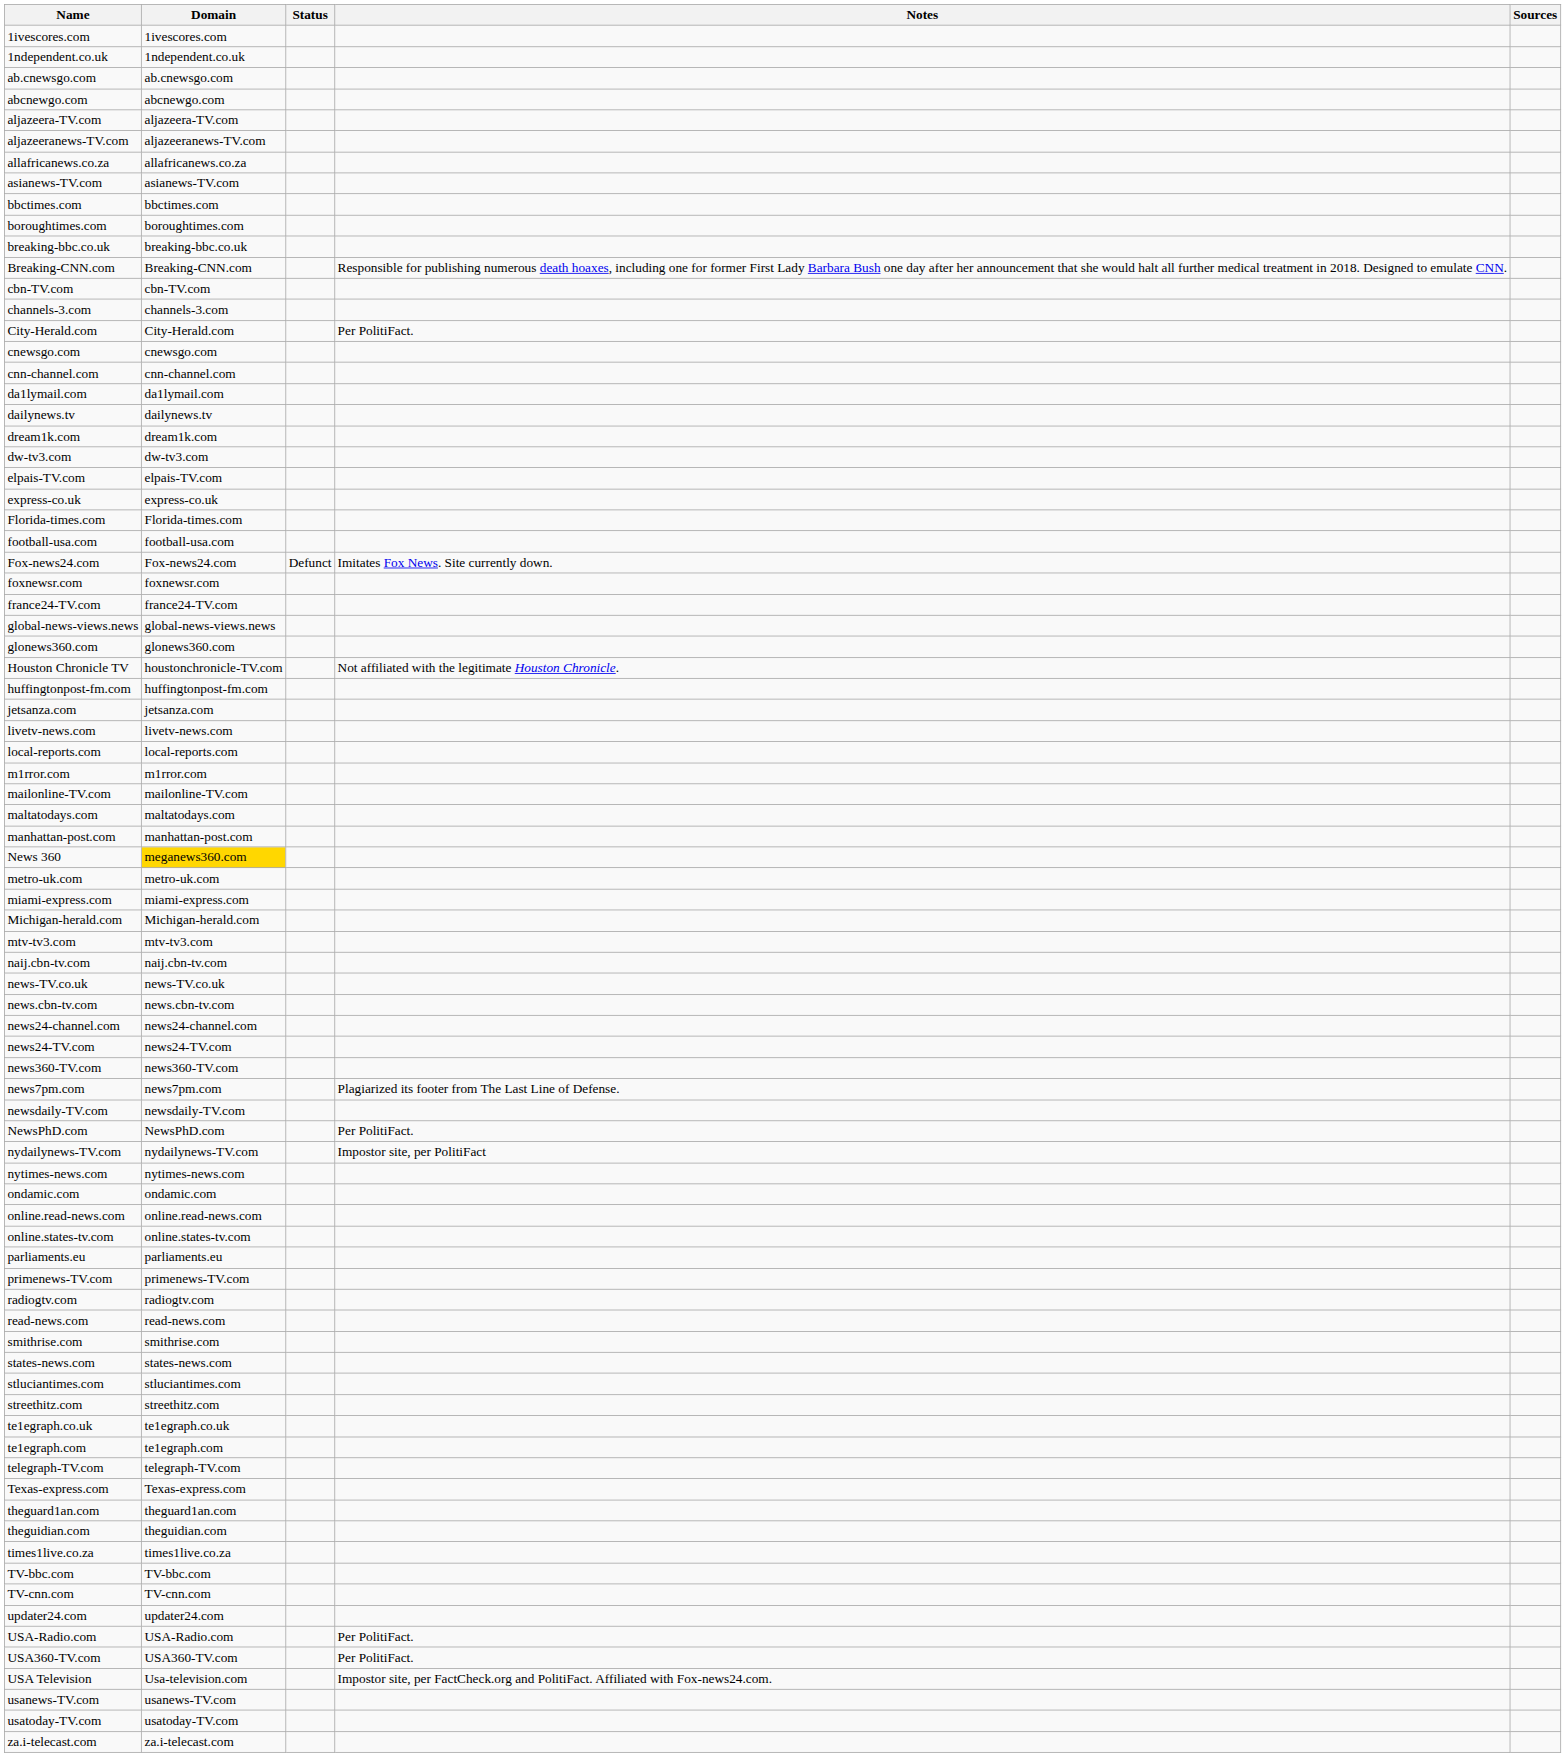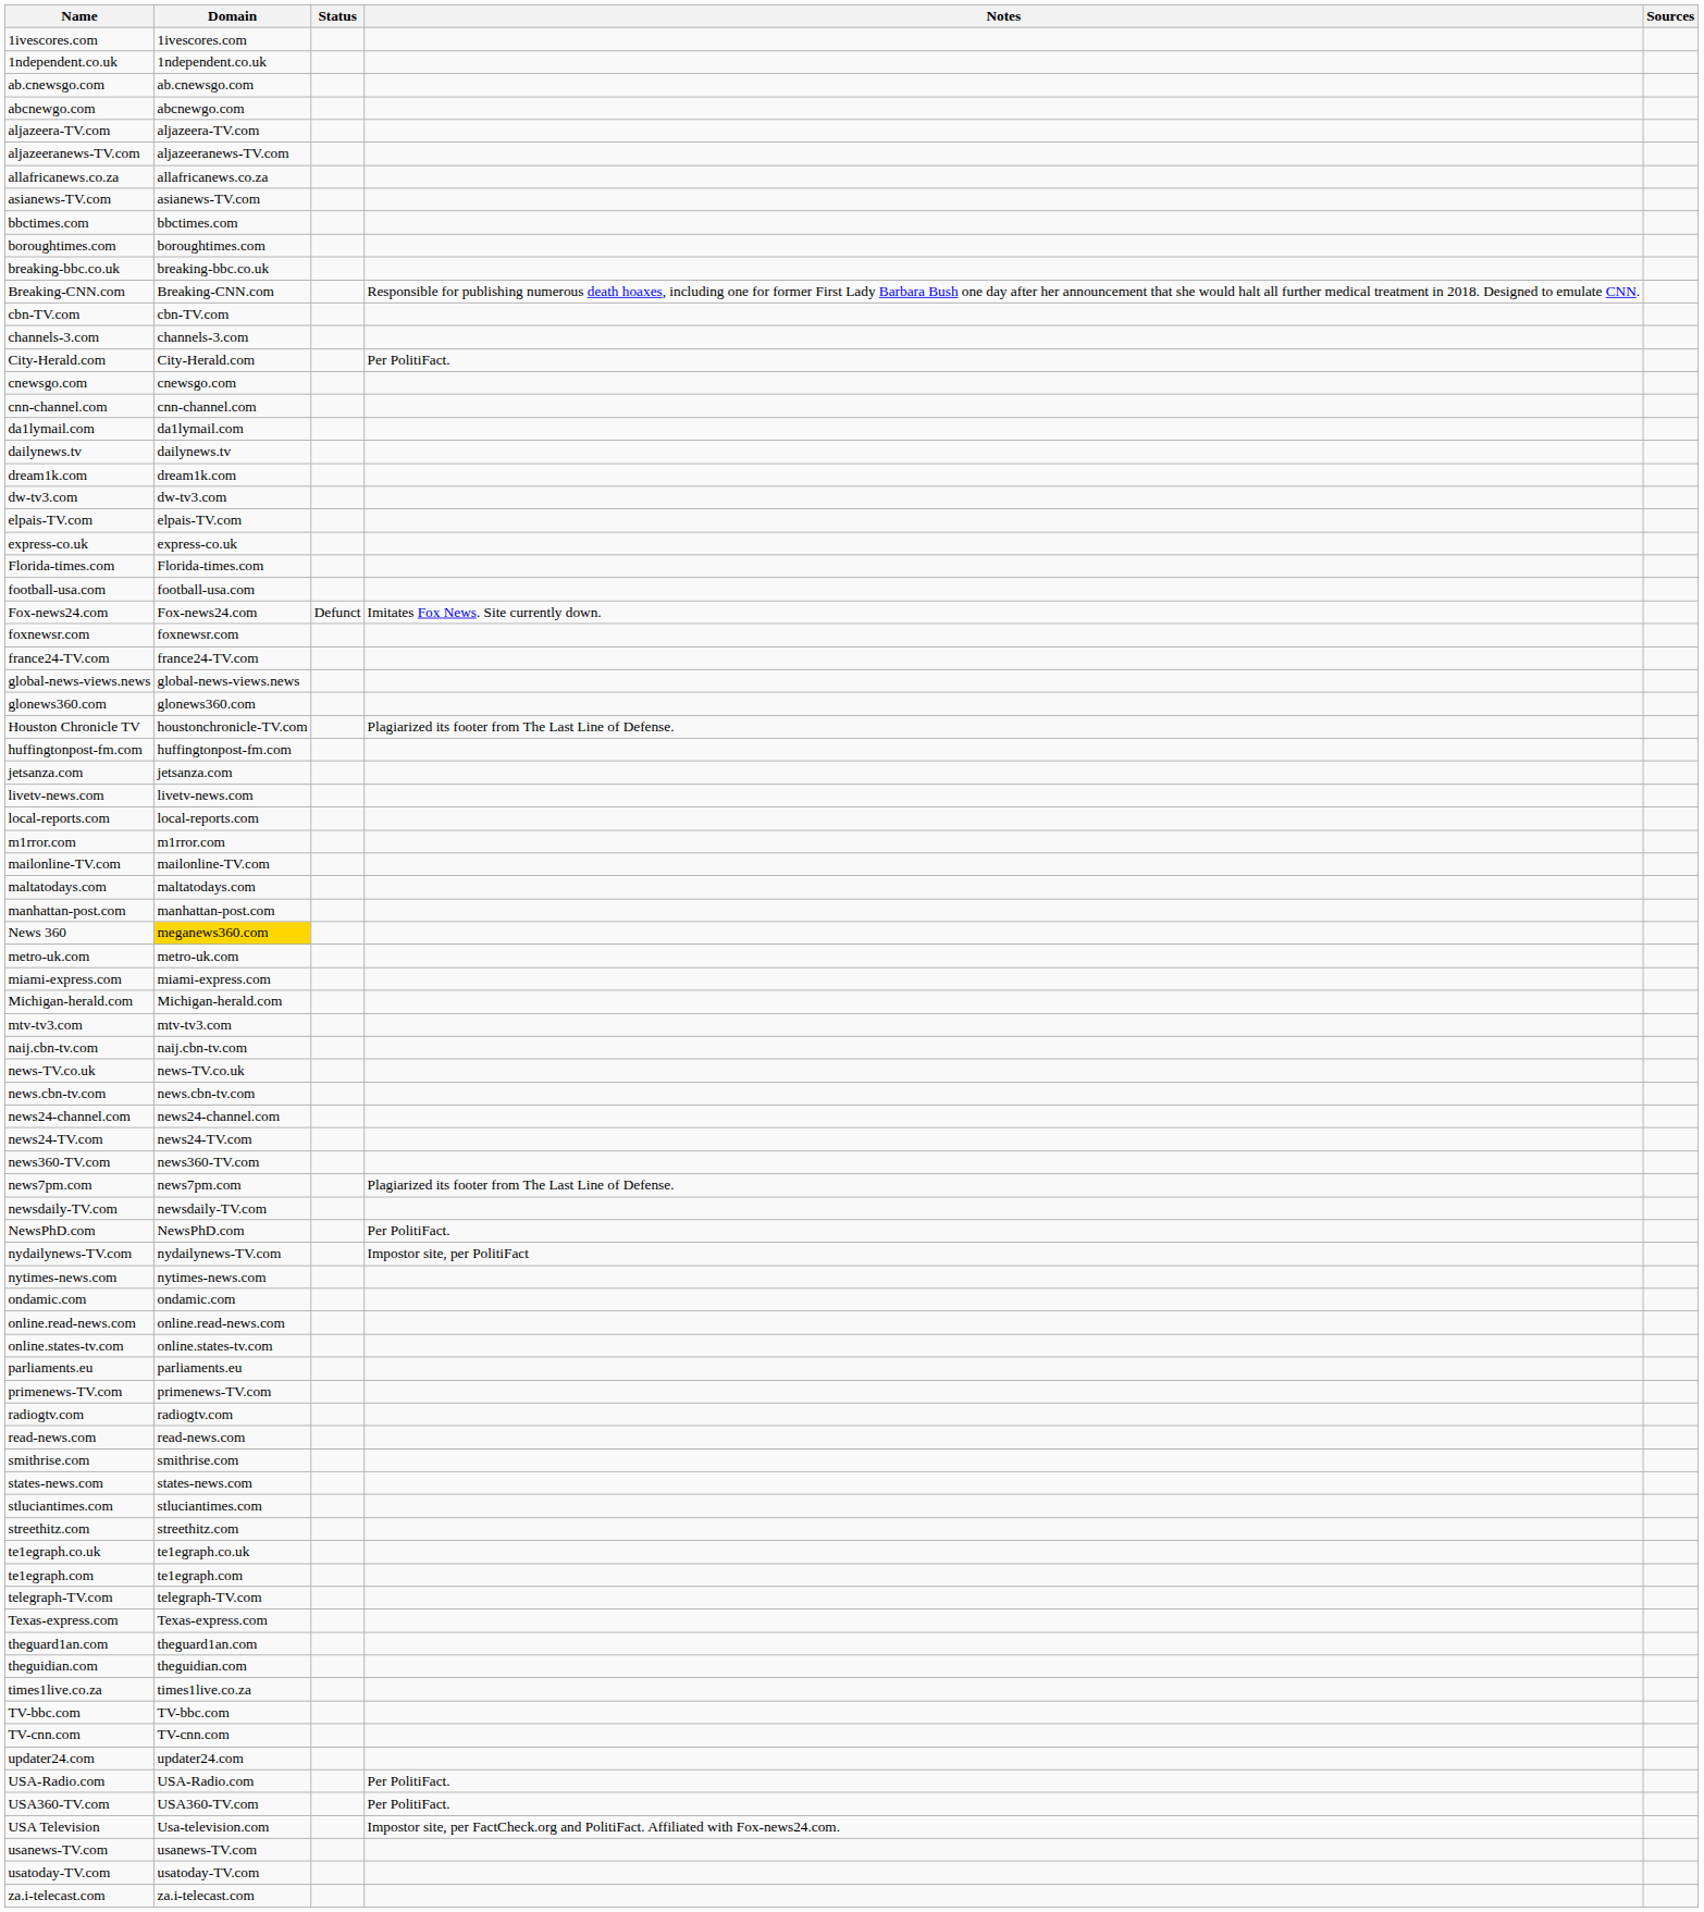Houston Chronicle TV | Notes: Not affiliated with the legitimate Houston Chronicle. -> Plagiarized its footer from The Last Line of Defense.
